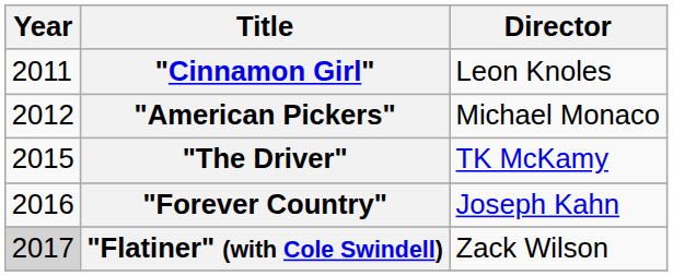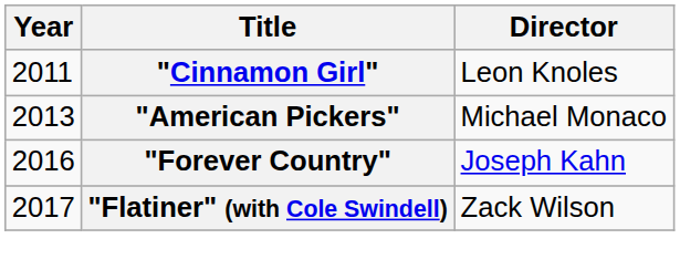"American Pickers" | Year: 2012 -> 2013
- row: 2015 | "The Driver" | TK McKamy
"Flatiner" (with Cole Swindell) | Year: lightgrey background -> no background
